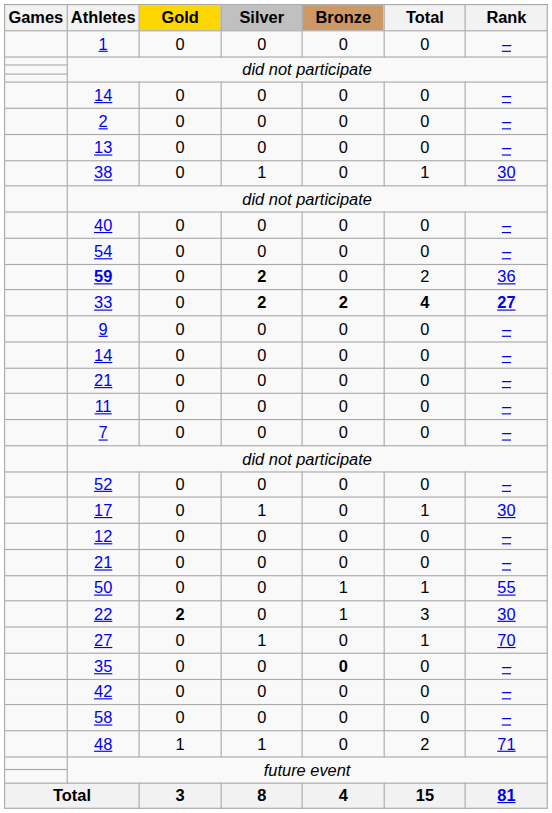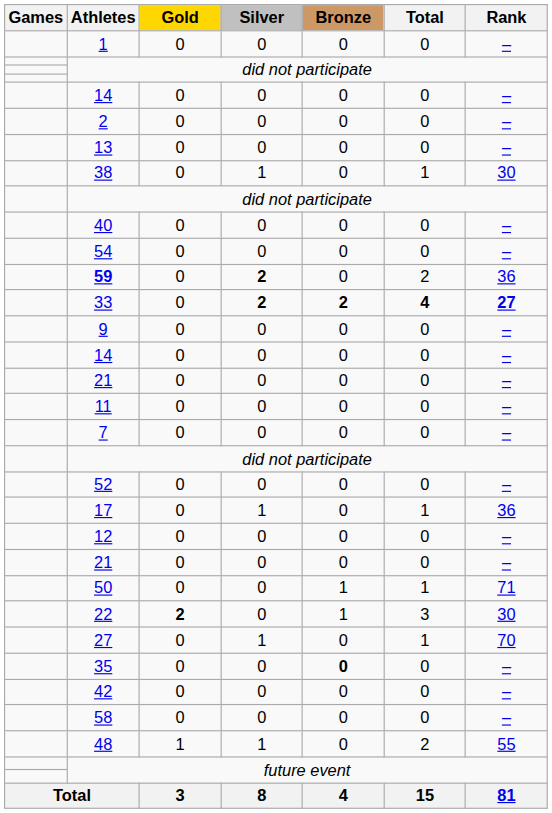17 | Rank: 30 -> 36
50 | Rank: 55 -> 71
48 | Rank: 71 -> 55
